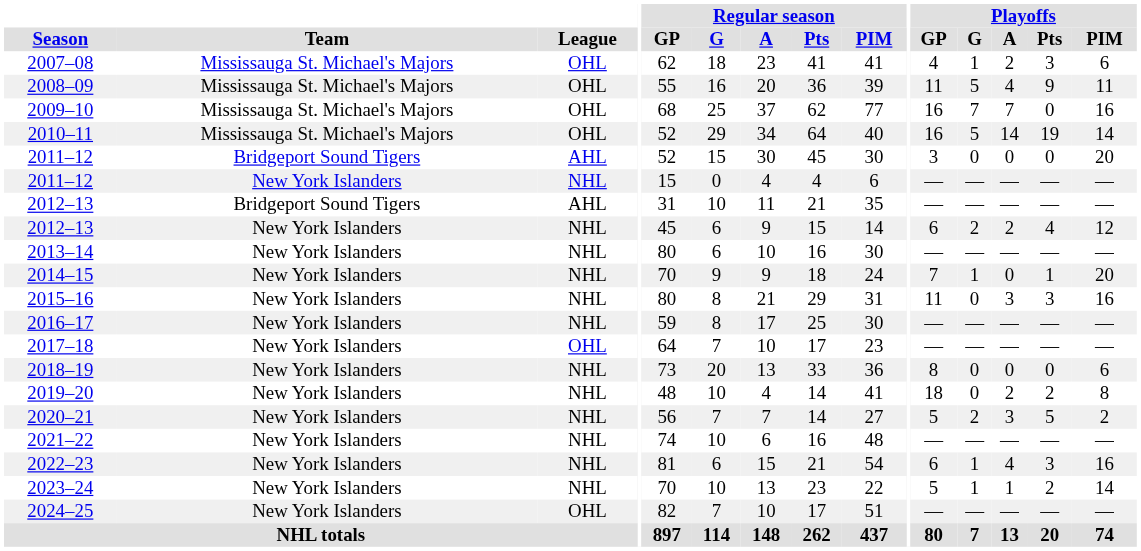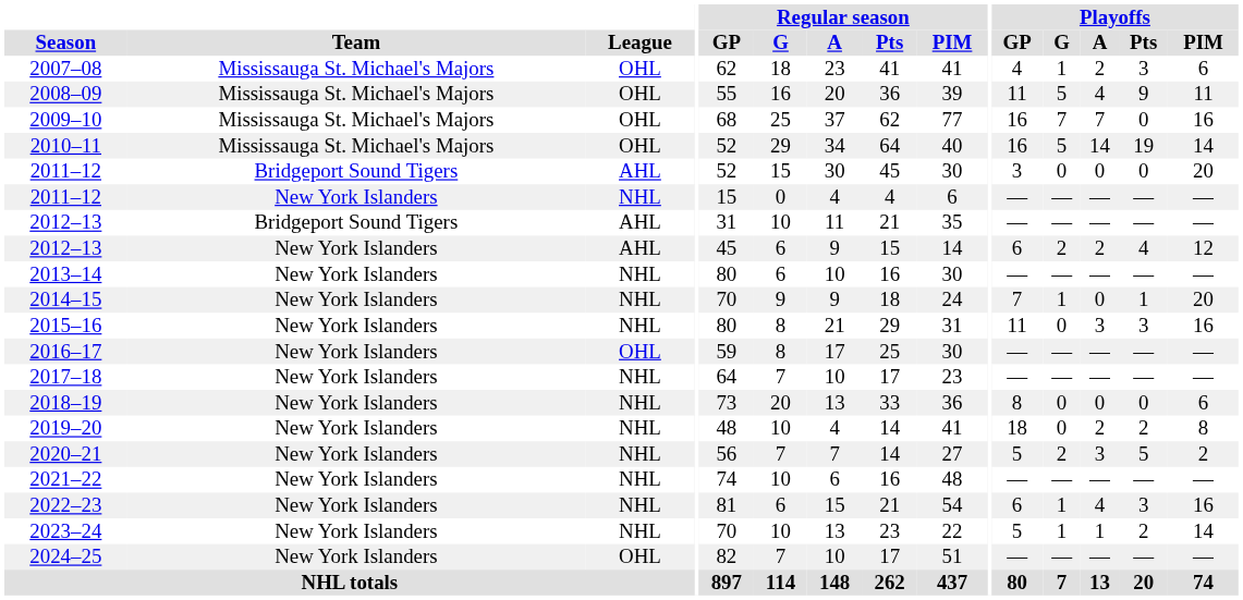2012–13 / New York Islanders | League: NHL -> AHL
2016–17 | League: NHL -> OHL
2017–18 | League: OHL -> NHL
